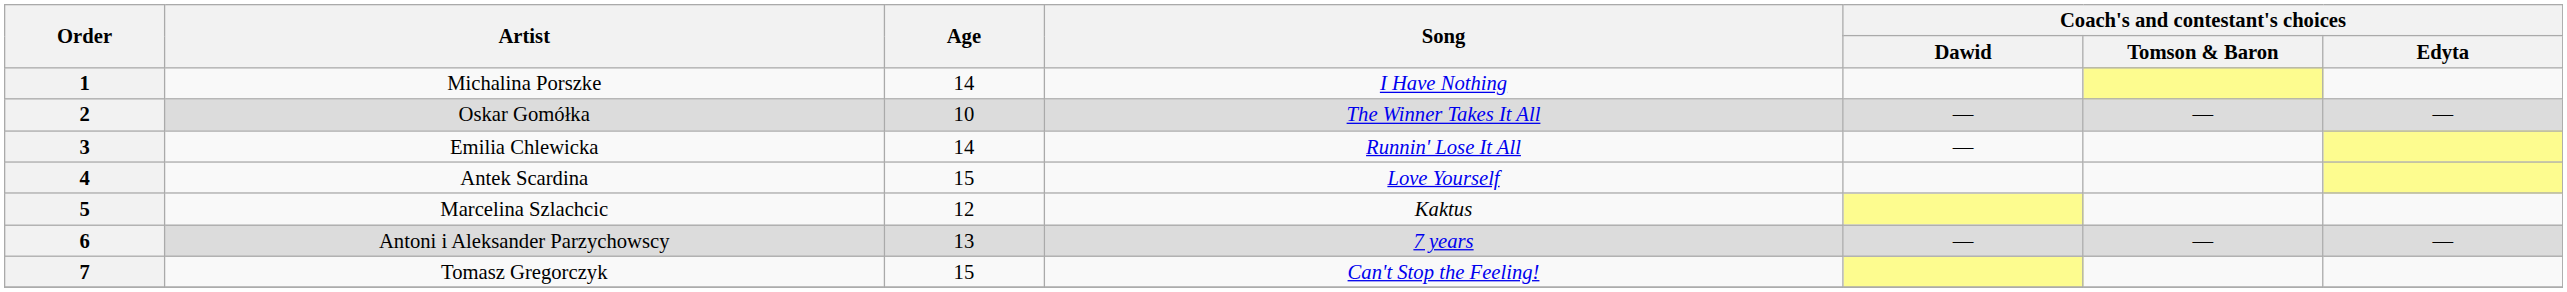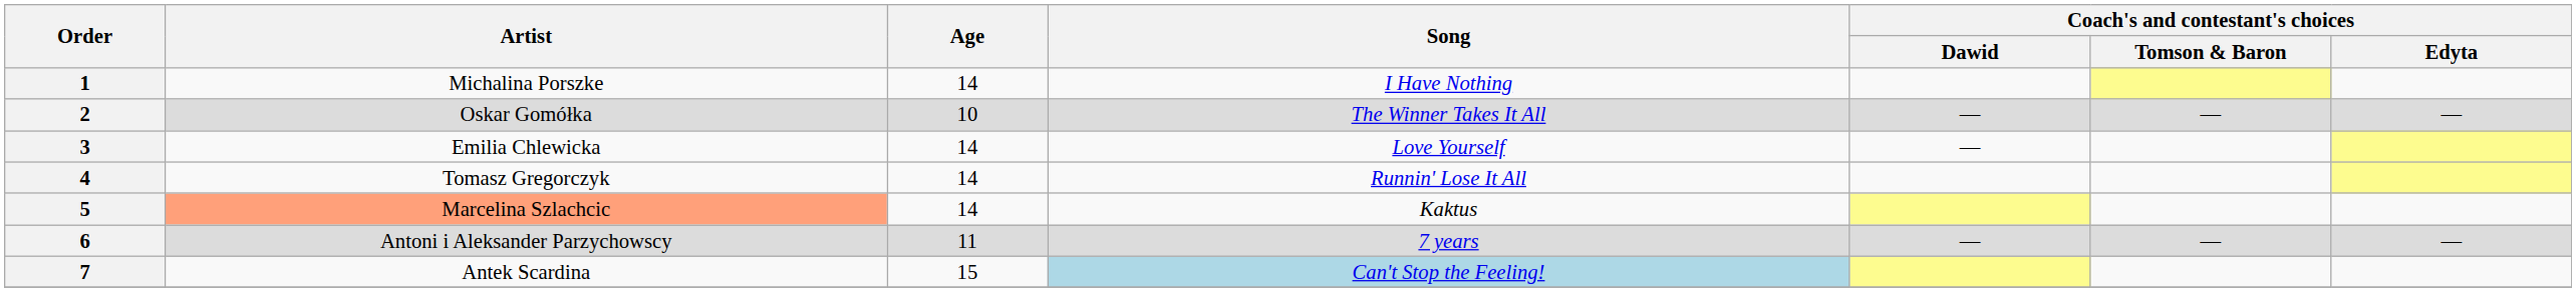3 | Song: Runnin' Lose It All -> Love Yourself
4 | Artist: Antek Scardina -> Tomasz Gregorczyk
4 | Age: 15 -> 14
4 | Song: Love Yourself -> Runnin' Lose It All
5 | Artist: no background -> lightsalmon background
5 | Age: 12 -> 14
6 | Age: 13 -> 11
7 | Artist: Tomasz Gregorczyk -> Antek Scardina
7 | Song: no background -> lightblue background
